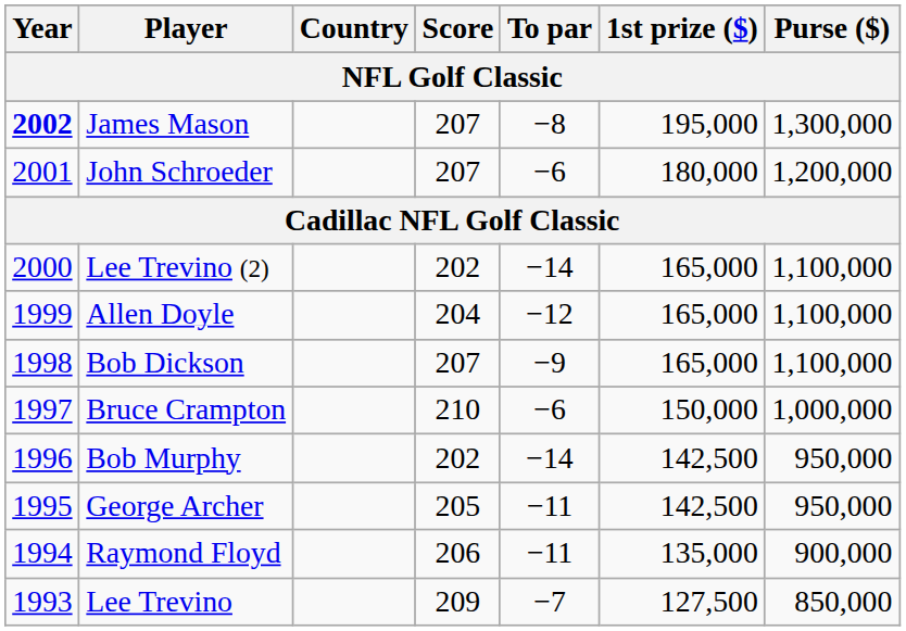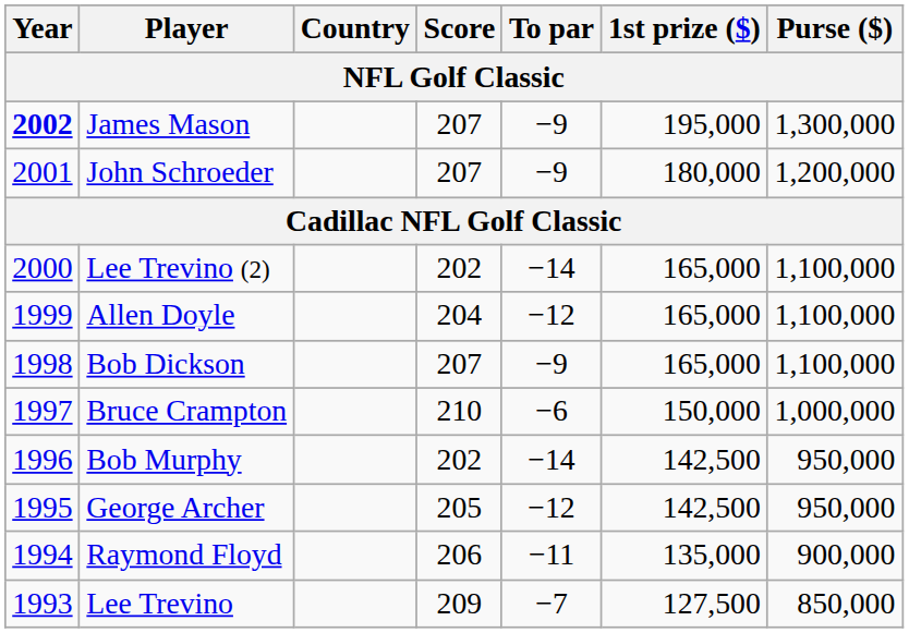James Mason | To par: −8 -> −9
John Schroeder | To par: −6 -> −9
George Archer | To par: −11 -> −12
